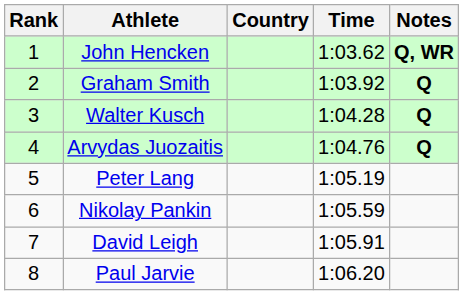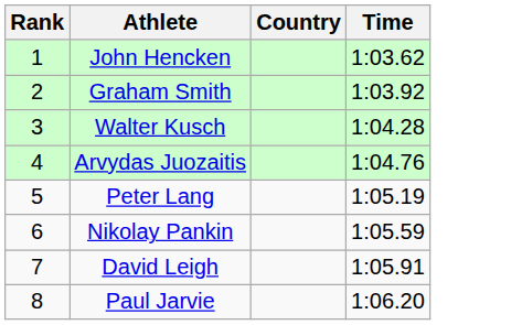- column: Notes | Q, WR | Q | Q | Q
